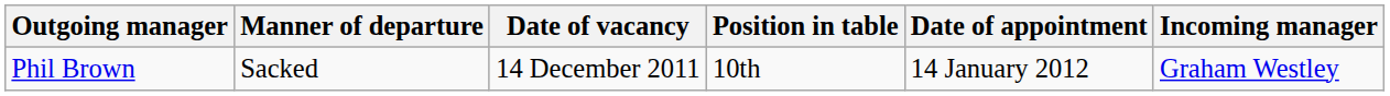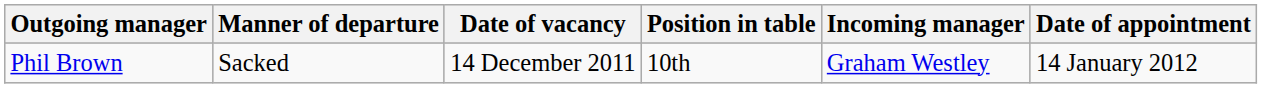columns swapped: Incoming manager <-> Date of appointment
